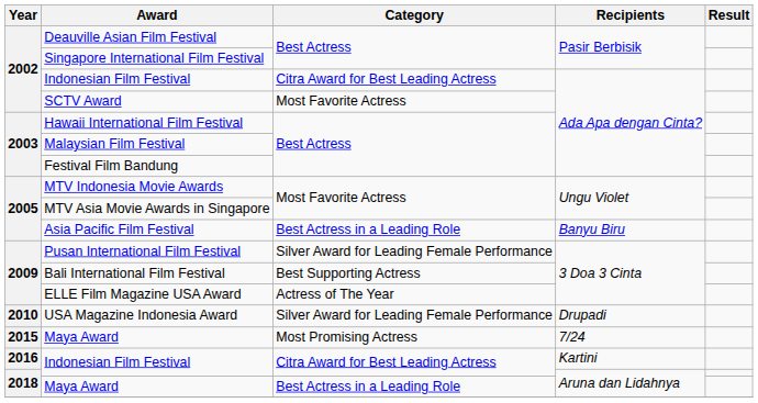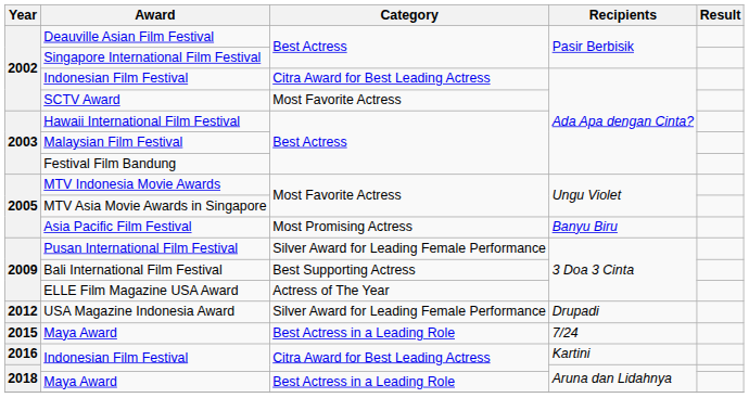Asia Pacific Film Festival | Category: Best Actress in a Leading Role -> Most Promising Actress
USA Magazine Indonesia Award | Year: 2010 -> 2012
Maya Award / 7/24 | Category: Most Promising Actress -> Best Actress in a Leading Role
